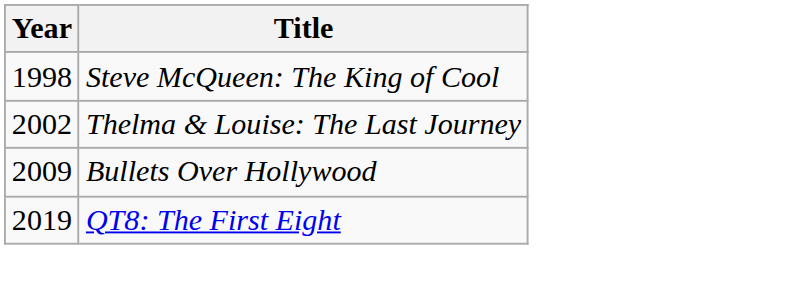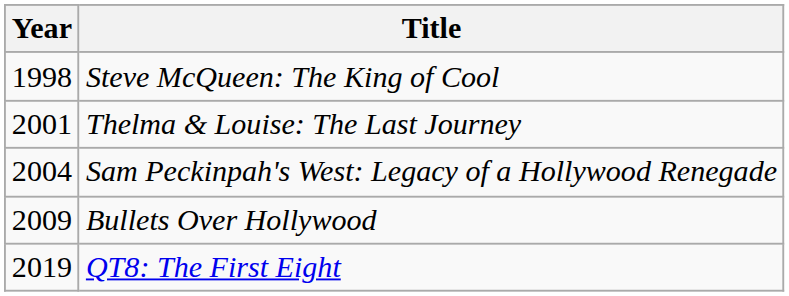Thelma & Louise: The Last Journey | Year: 2002 -> 2001
+ row: 2004 | Sam Peckinpah's West: Legacy of a Hollywood Renegade
